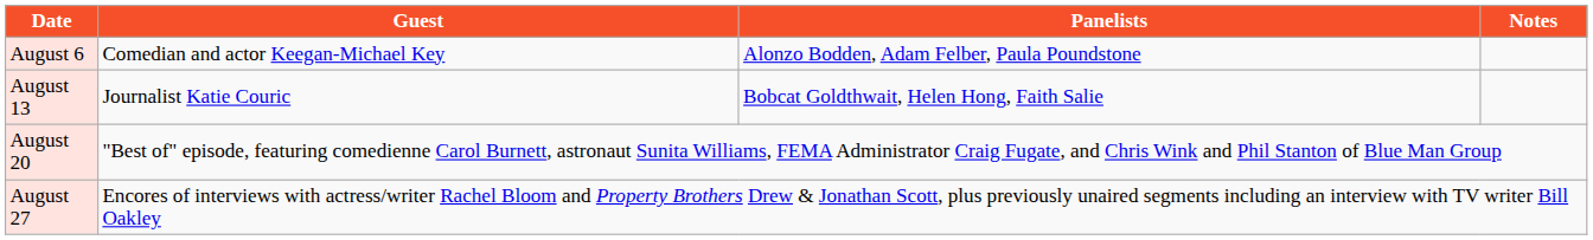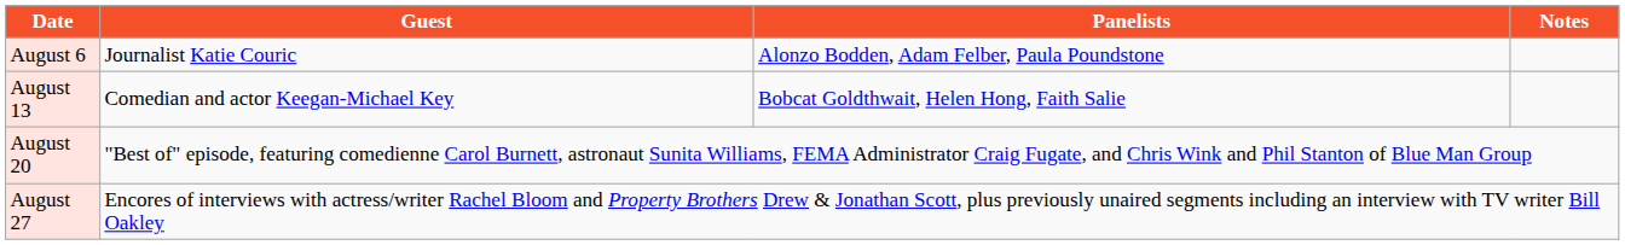August 6 | Guest: Comedian and actor Keegan-Michael Key -> Journalist Katie Couric
August 13 | Guest: Journalist Katie Couric -> Comedian and actor Keegan-Michael Key
